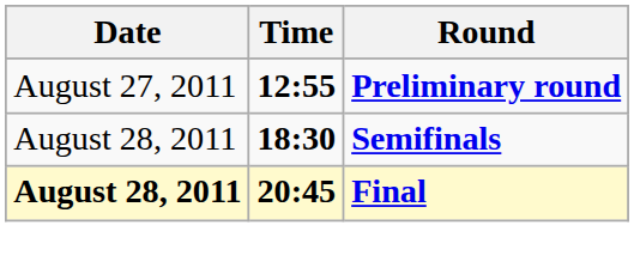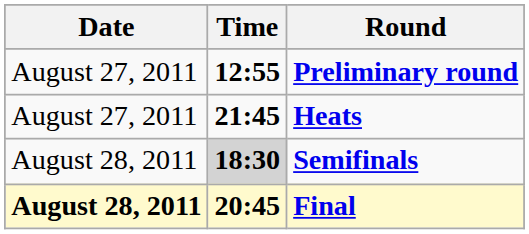+ row: August 27, 2011 | 21:45 | Heats
Semifinals | Time: no background -> lightgrey background
